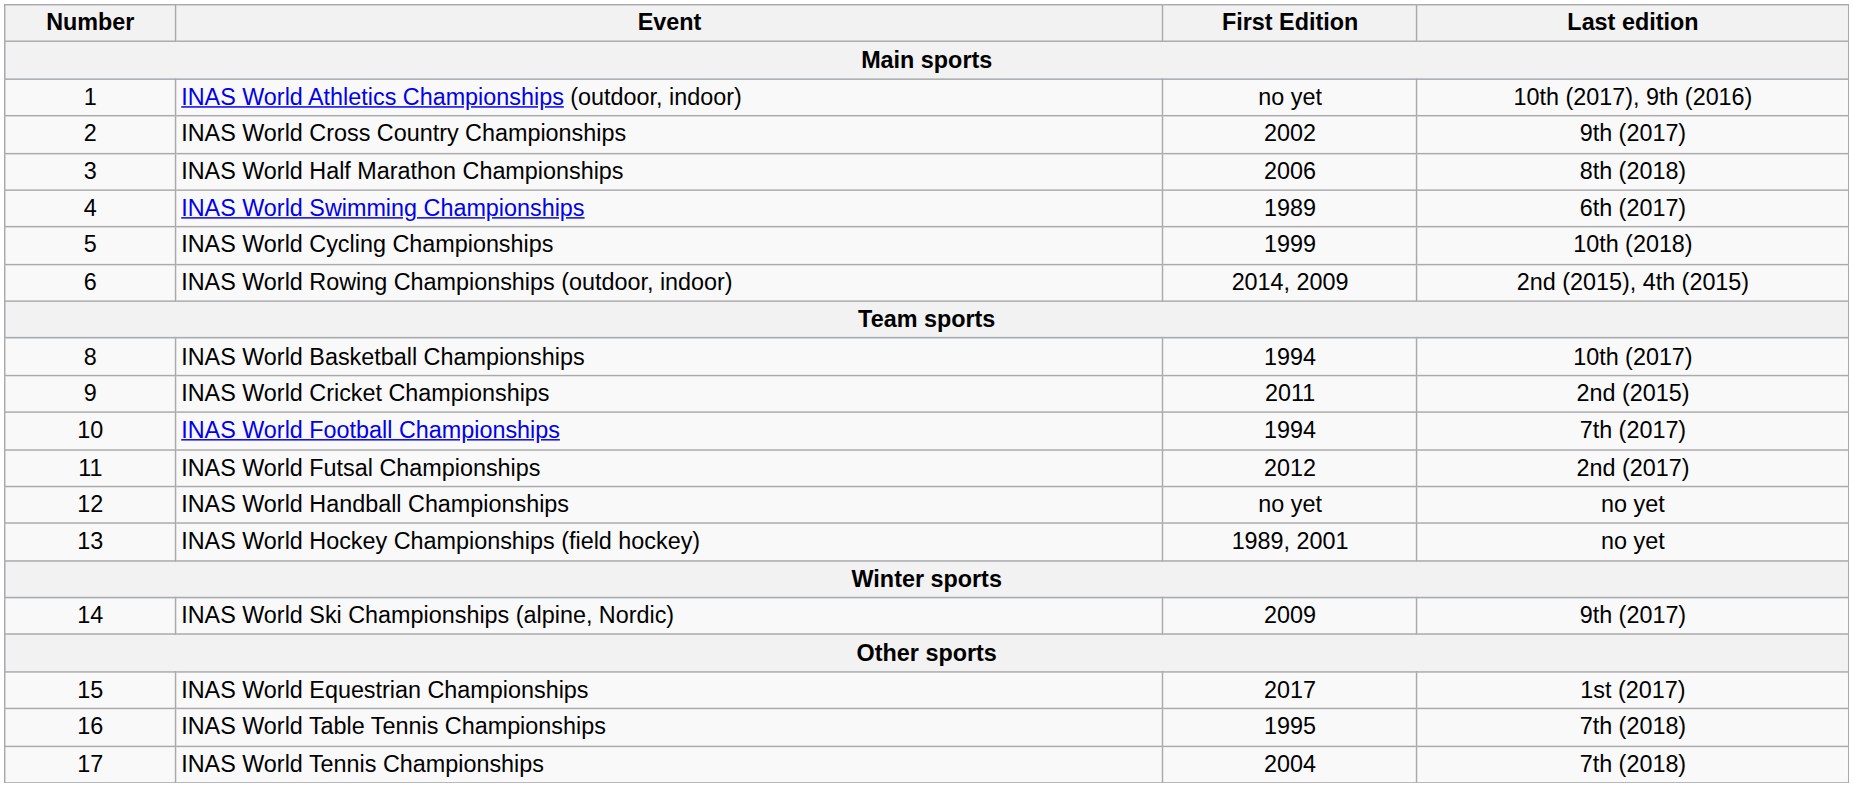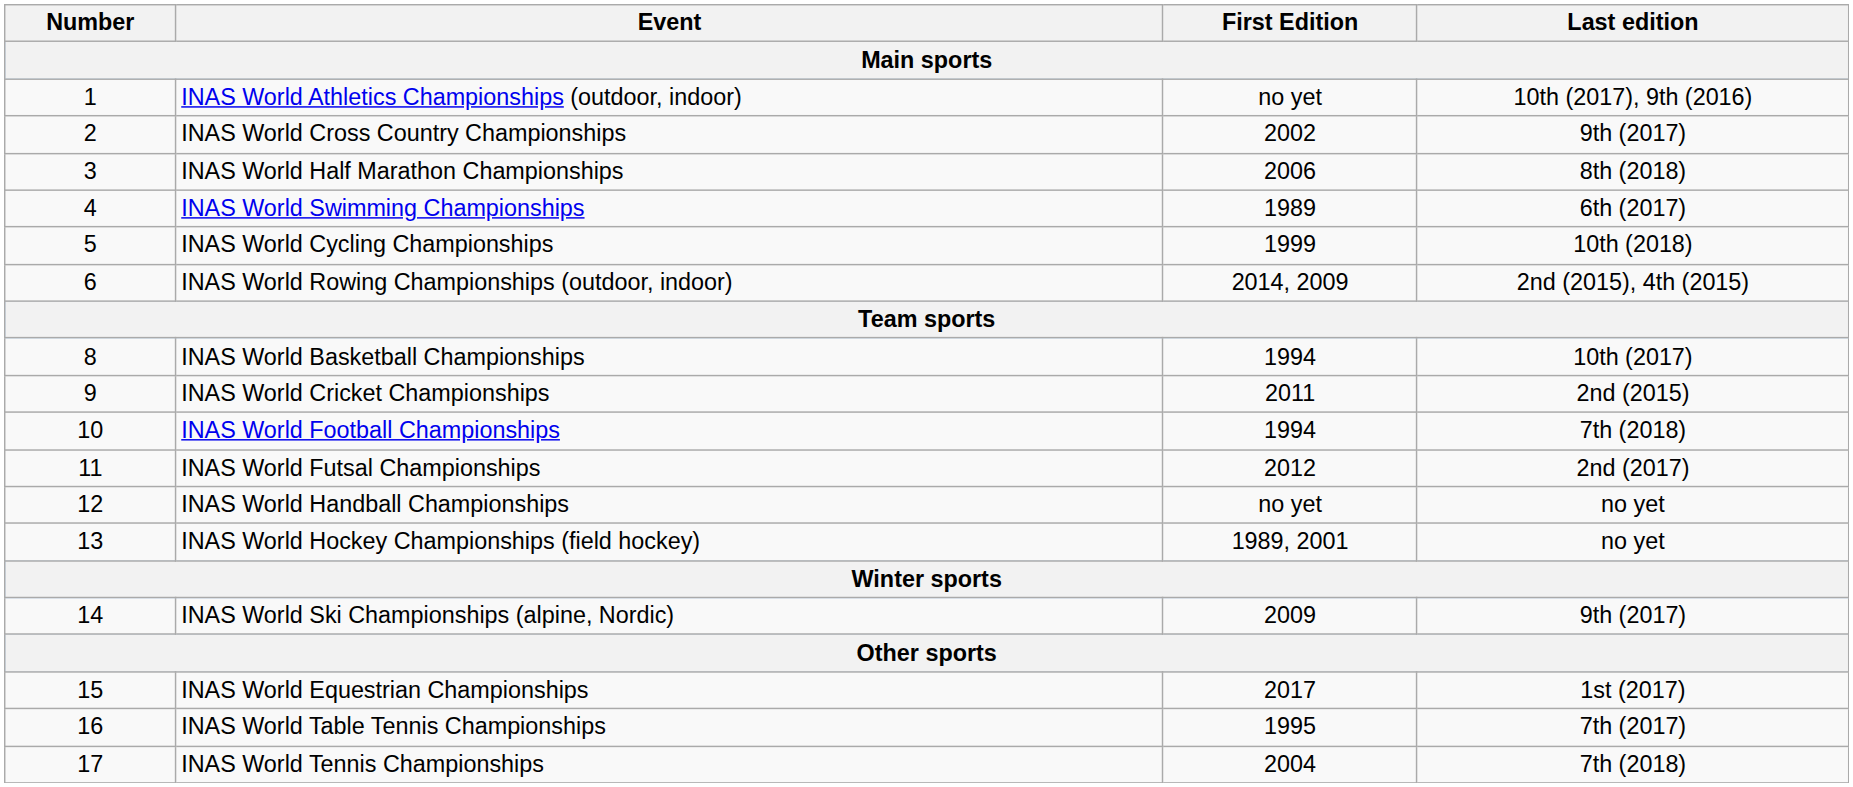INAS World Football Championships | Last edition: 7th (2017) -> 7th (2018)
INAS World Table Tennis Championships | Last edition: 7th (2018) -> 7th (2017)
